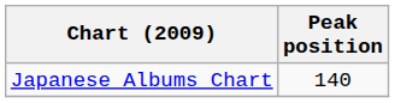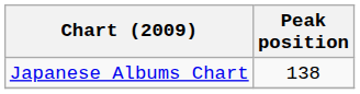Japanese Albums Chart | Peak position: 140 -> 138
